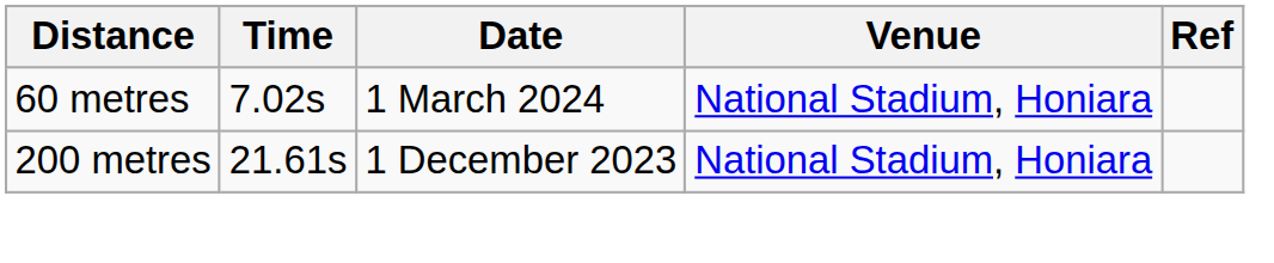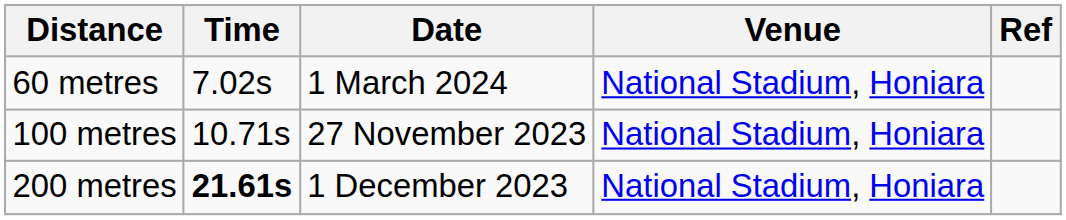+ row: 100 metres | 10.71s | 27 November 2023 | National Stadium, Honiara
200 metres | Time: normal -> bold
